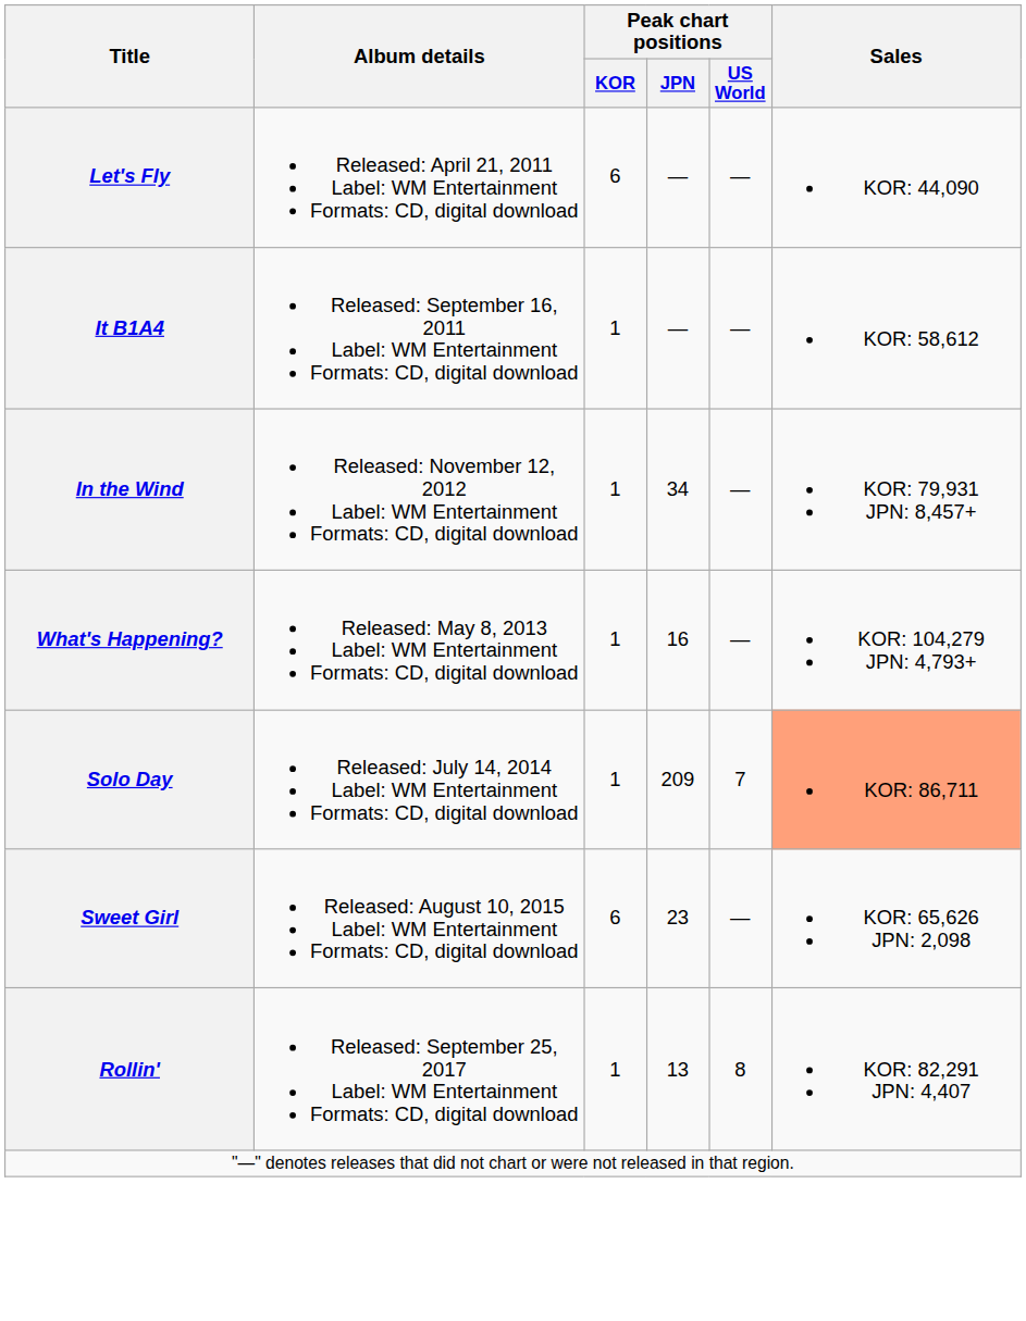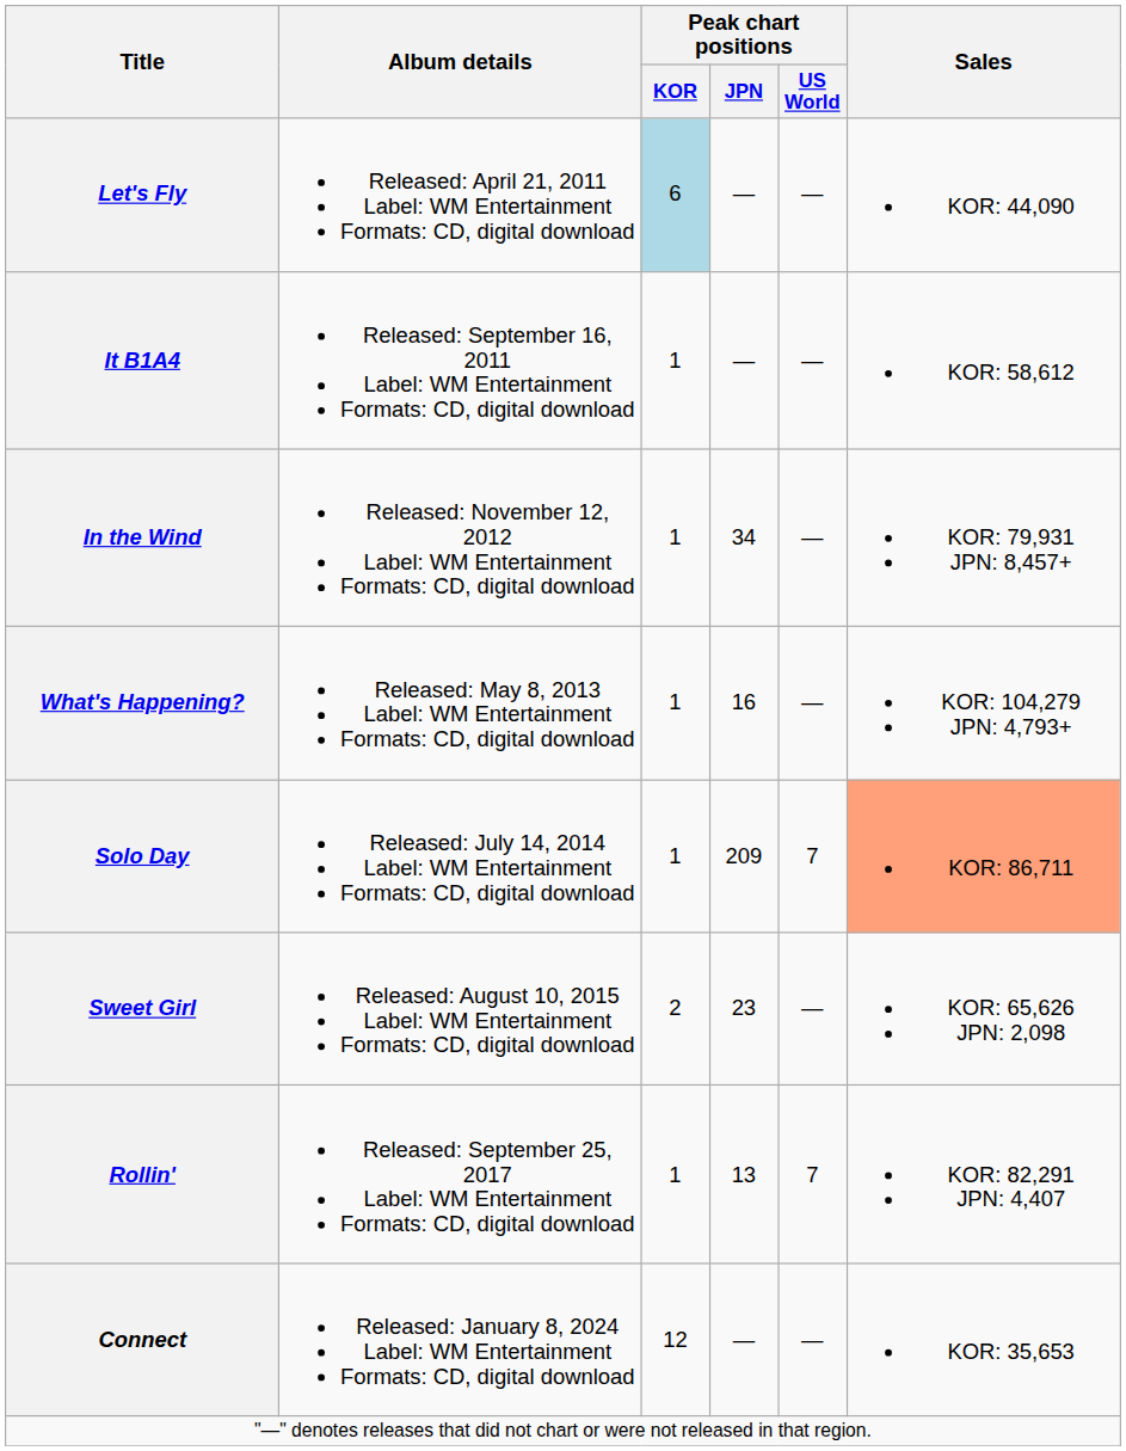Let's Fly | Peak chart positions / KOR: no background -> lightblue background
Sweet Girl | Peak chart positions / KOR: 6 -> 2
Rollin' | Peak chart positions / US World: 8 -> 7
+ row: Connect | Released: January 8, 2024 Label: WM Entertainment Formats: CD, digital download | 12 | — | — | KOR: 35,653
